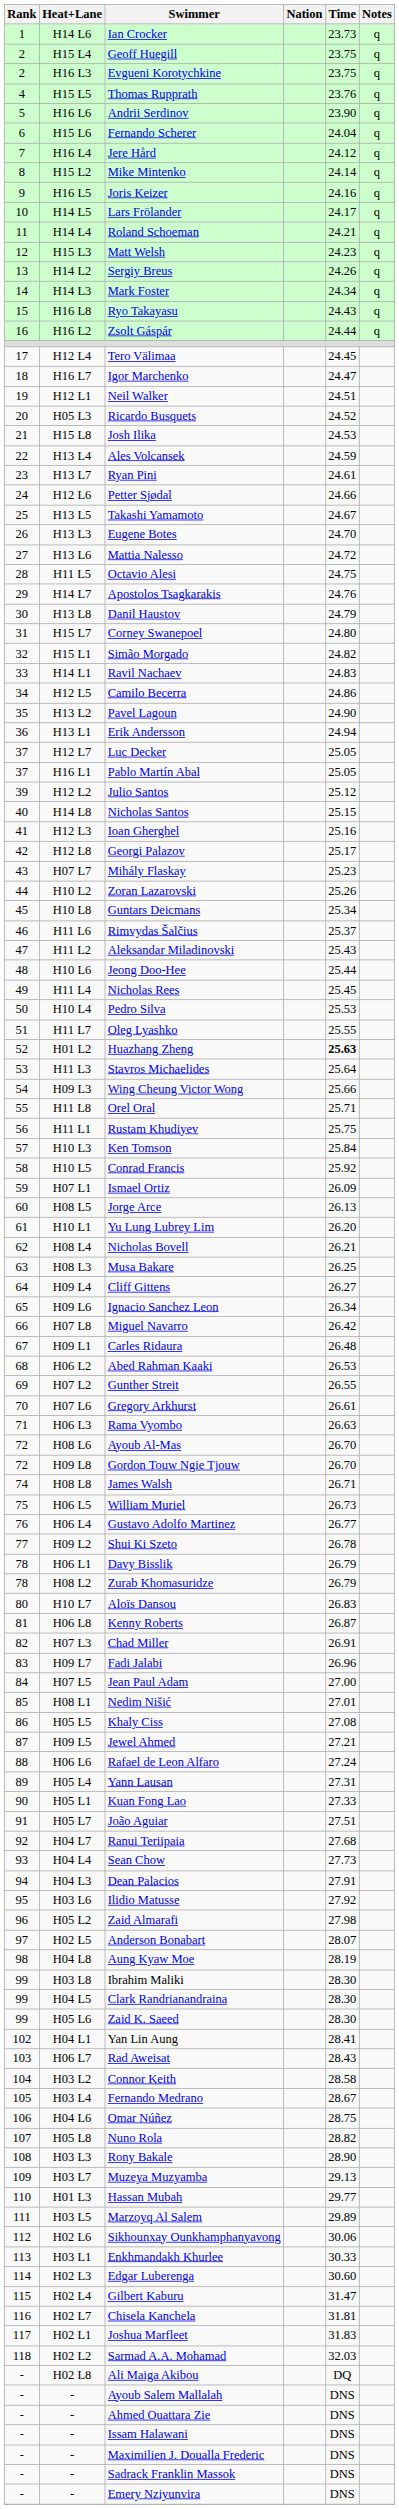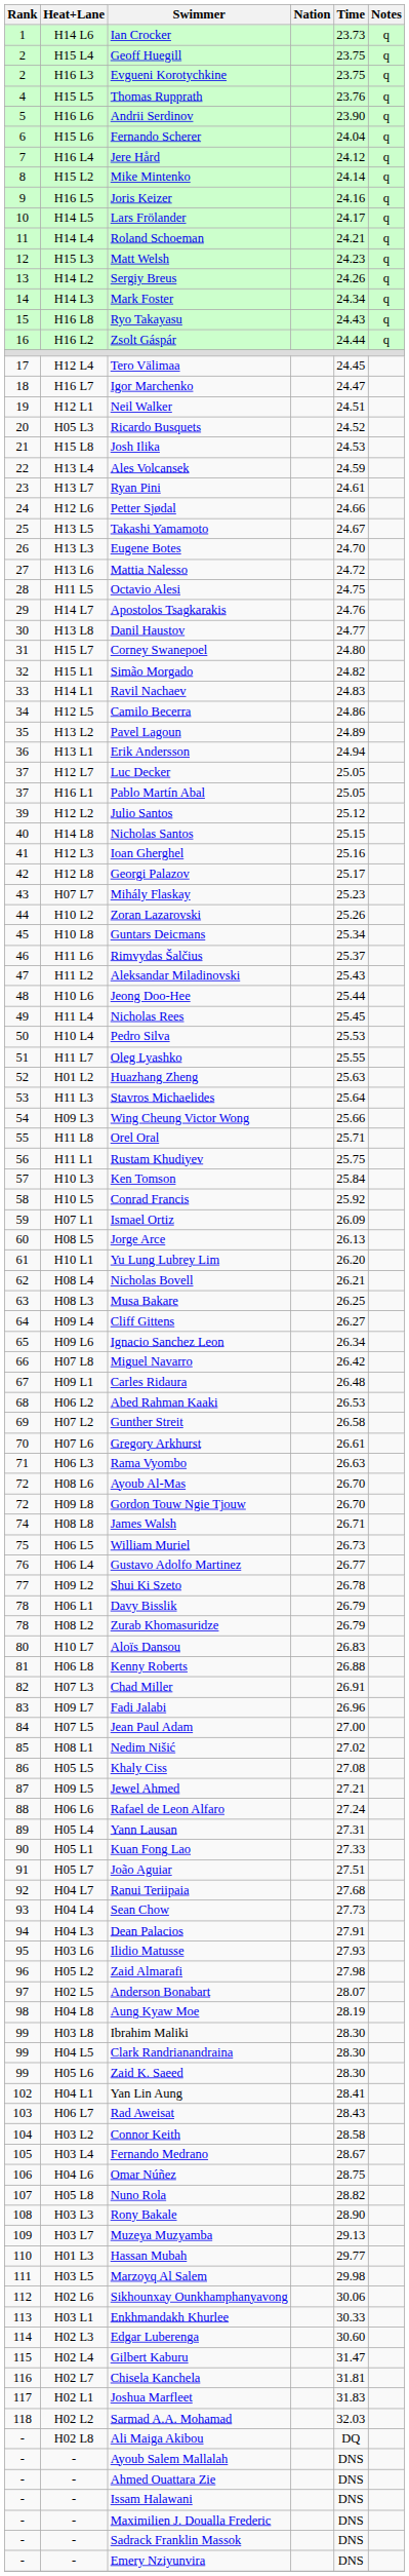Danil Haustov | Time: 24.79 -> 24.77
Pavel Lagoun | Time: 24.90 -> 24.89
Huazhang Zheng | Time: bold -> normal
Gunther Streit | Time: 26.55 -> 26.58
Kenny Roberts | Time: 26.87 -> 26.88
Nedim Nišić | Time: 27.01 -> 27.02
Ilidio Matusse | Time: 27.92 -> 27.93
Marzoyq Al Salem | Time: 29.89 -> 29.98
